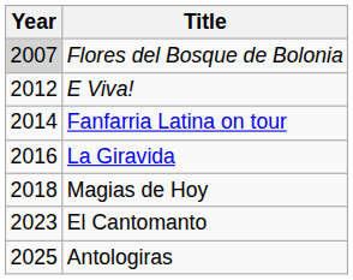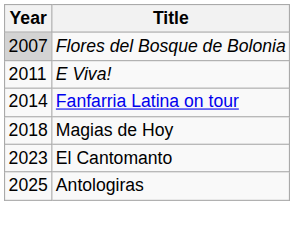E Viva! | Year: 2012 -> 2011
- row: 2016 | La Giravida
